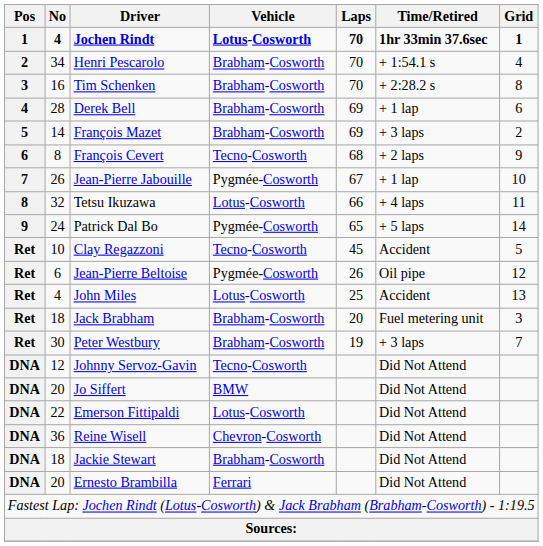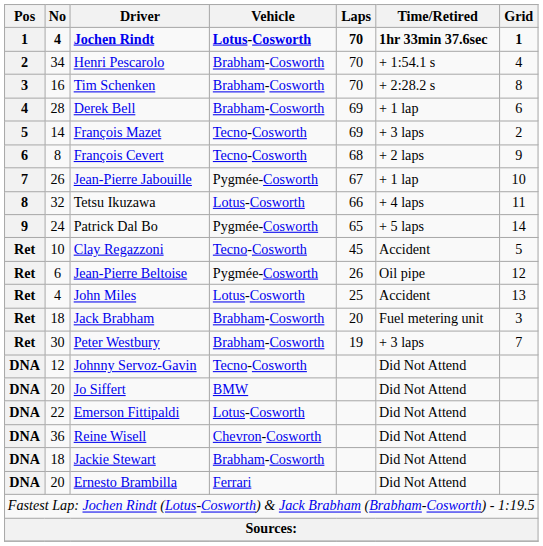François Mazet | Vehicle: Brabham-Cosworth -> Tecno-Cosworth
